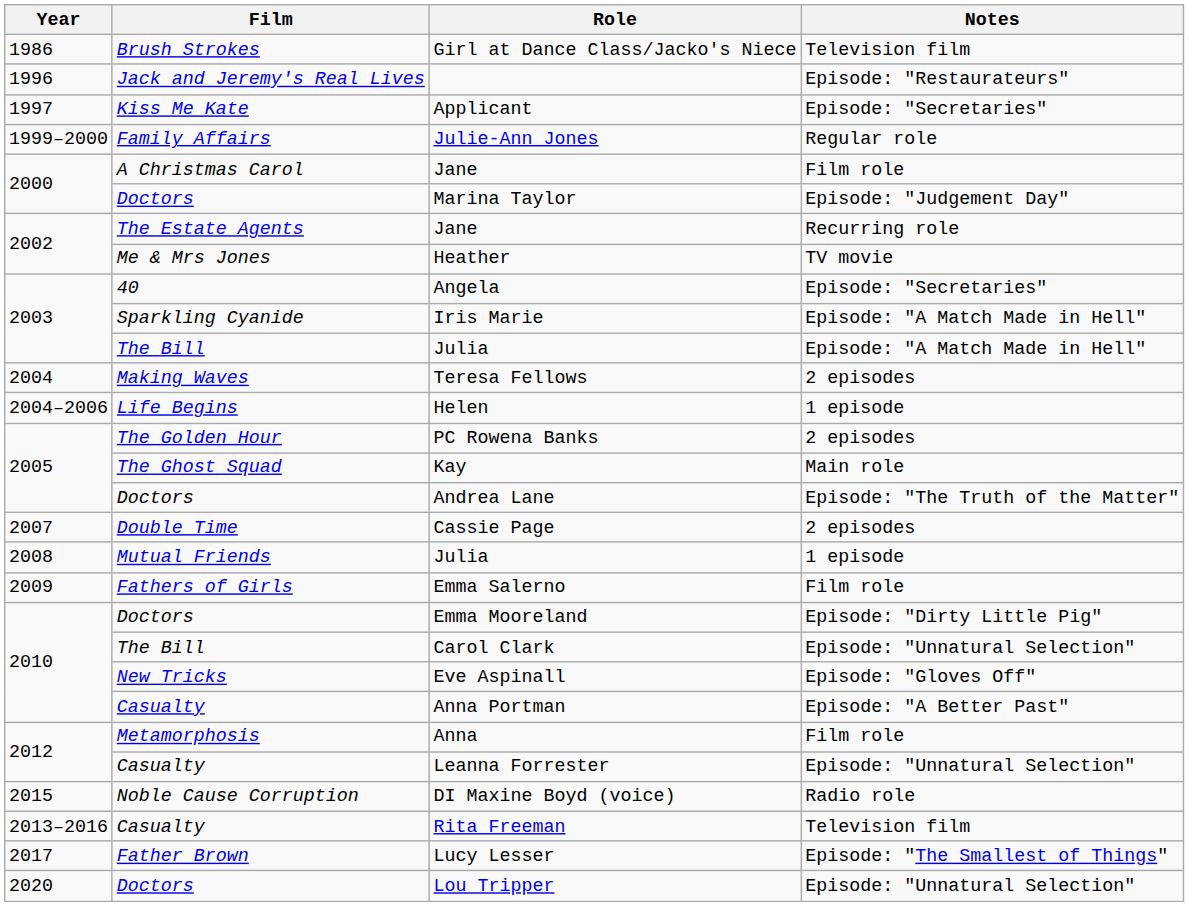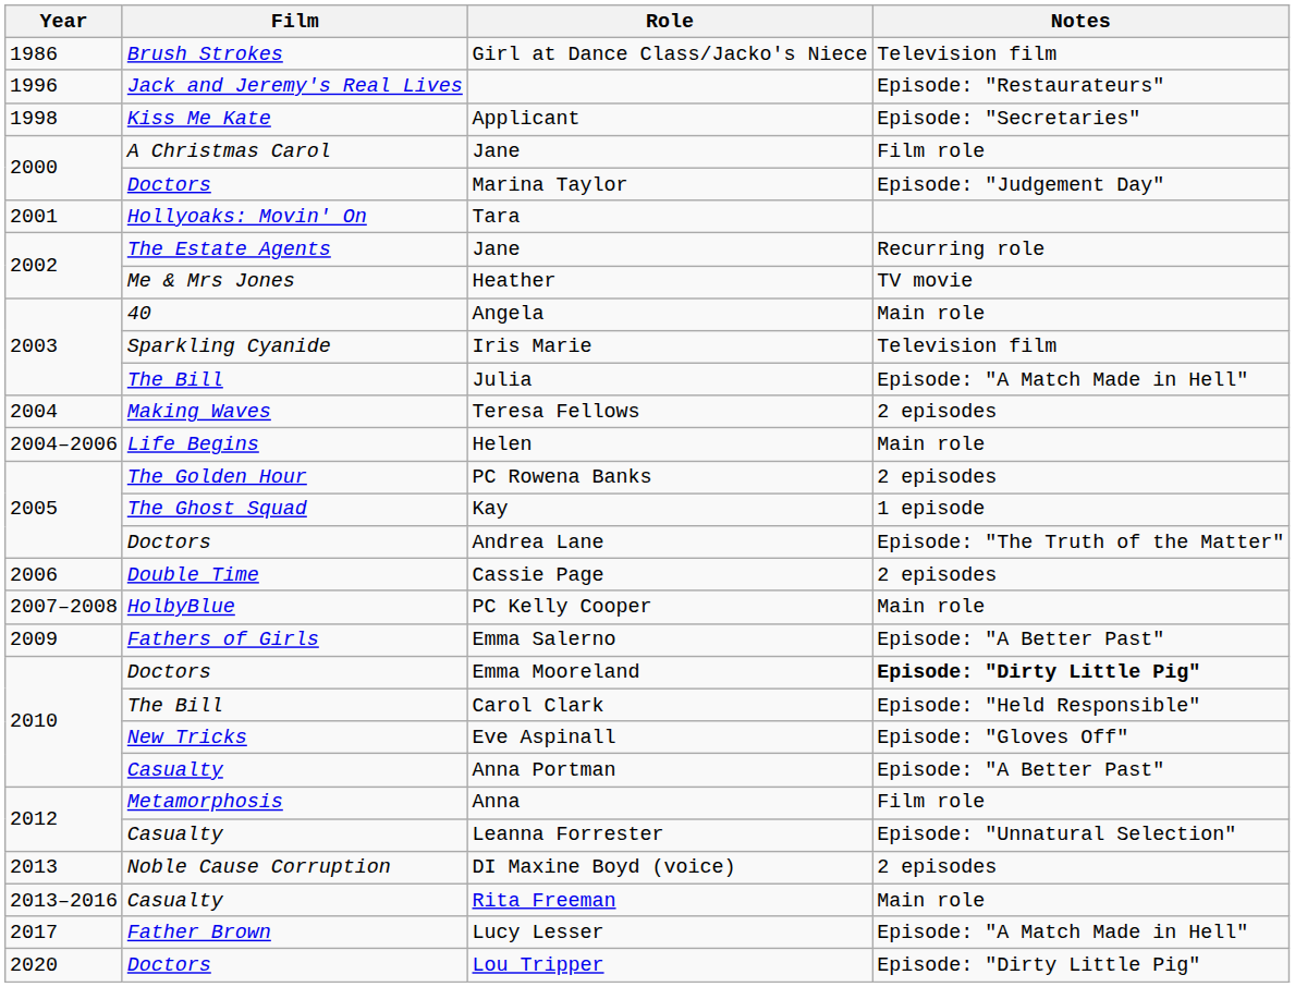Applicant | Year: 1997 -> 1998
- row: 1999–2000 | Family Affairs | Julie-Ann Jones | Regular role
+ row: 2001 | Hollyoaks: Movin' On | Tara
Angela | Notes: Episode: "Secretaries" -> Main role
Iris Marie | Notes: Episode: "A Match Made in Hell" -> Television film
Helen | Notes: 1 episode -> Main role
Kay | Notes: Main role -> 1 episode
Cassie Page | Year: 2007 -> 2006
+ row: 2007–2008 | HolbyBlue | PC Kelly Cooper | Main role
- row: 2008 | Mutual Friends | Julia | 1 episode
Emma Salerno | Notes: Film role -> Episode: "A Better Past"
Emma Mooreland | Notes: normal -> bold
Carol Clark | Notes: Episode: "Unnatural Selection" -> Episode: "Held Responsible"
DI Maxine Boyd (voice) | Year: 2015 -> 2013
DI Maxine Boyd (voice) | Notes: Radio role -> 2 episodes
Rita Freeman | Notes: Television film -> Main role
Lucy Lesser | Notes: Episode: "The Smallest of Things" -> Episode: "A Match Made in Hell"
Lou Tripper | Notes: Episode: "Unnatural Selection" -> Episode: "Dirty Little Pig"
